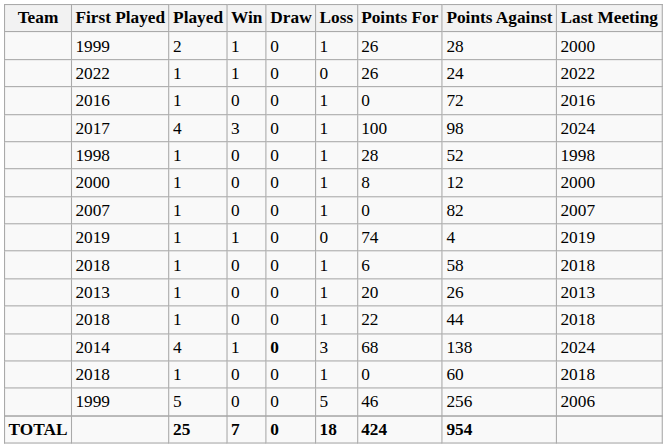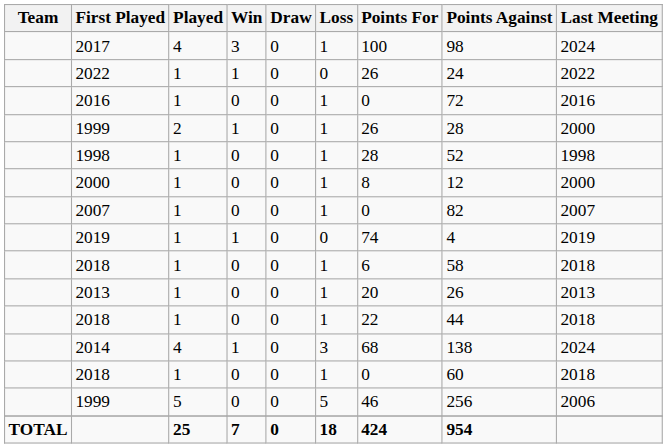rows swapped: 1999 / 2 <-> 2017
2014 | Draw: bold -> normal
